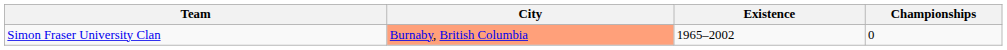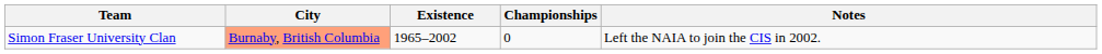+ column: Notes | Left the NAIA to join the CIS in 2002.
